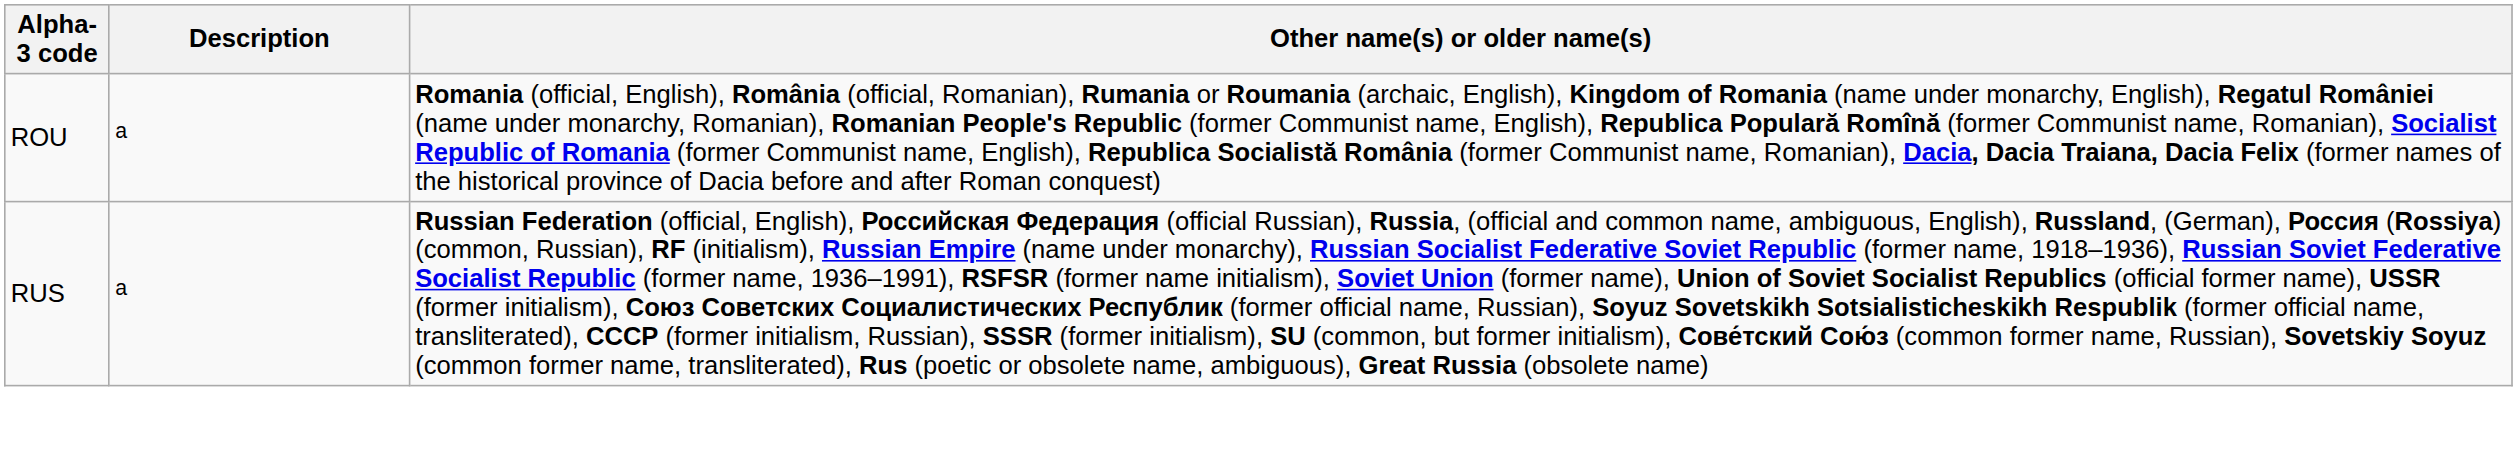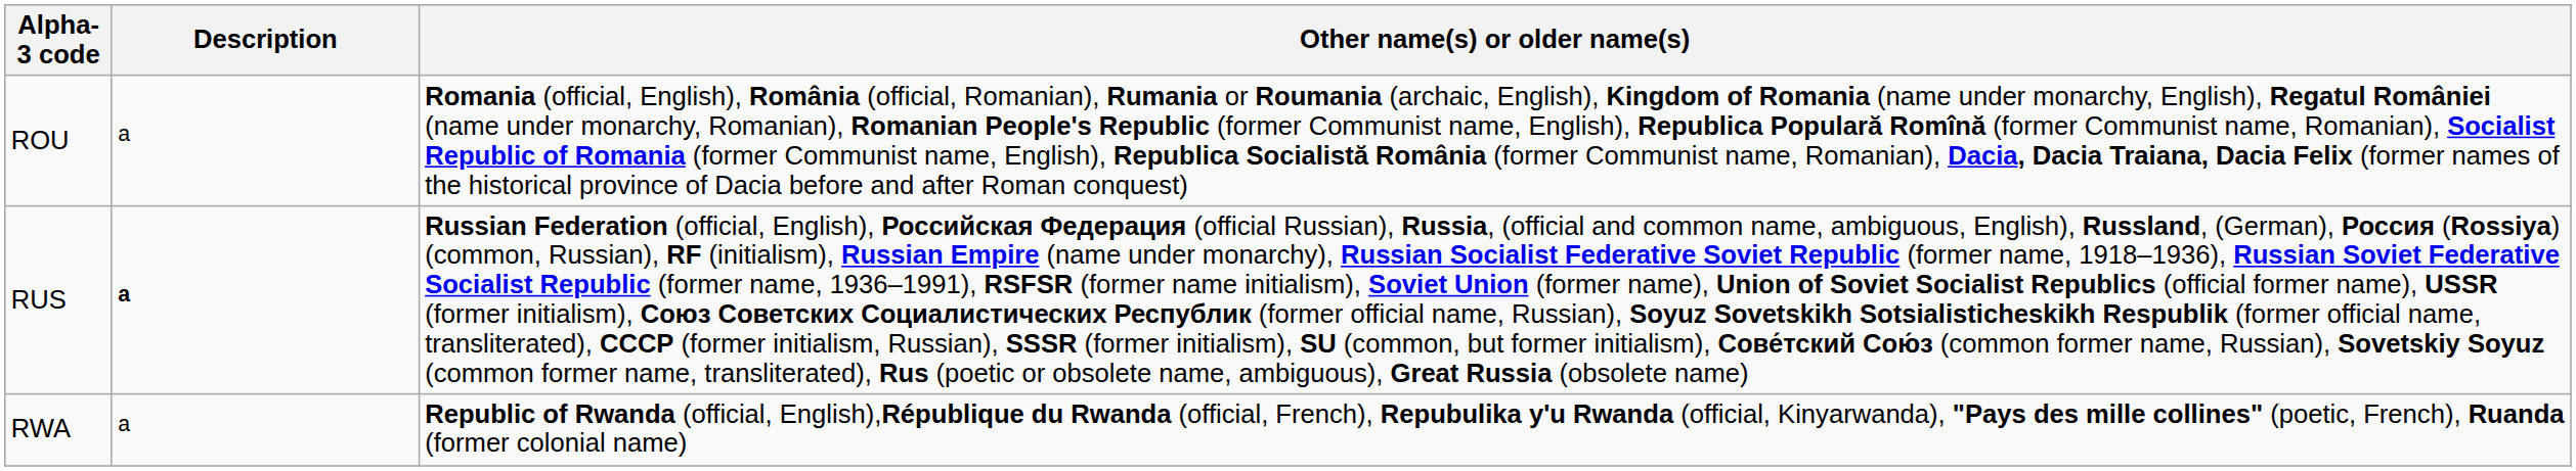RUS | Description: normal -> bold
+ row: RWA | a | Republic of Rwanda (official, English),République du Rwanda (official, French), Repubulika y'u Rwanda (official, Kinyarwanda), "Pays des mille collines" (poetic, French), Ruanda (former colonial name)
